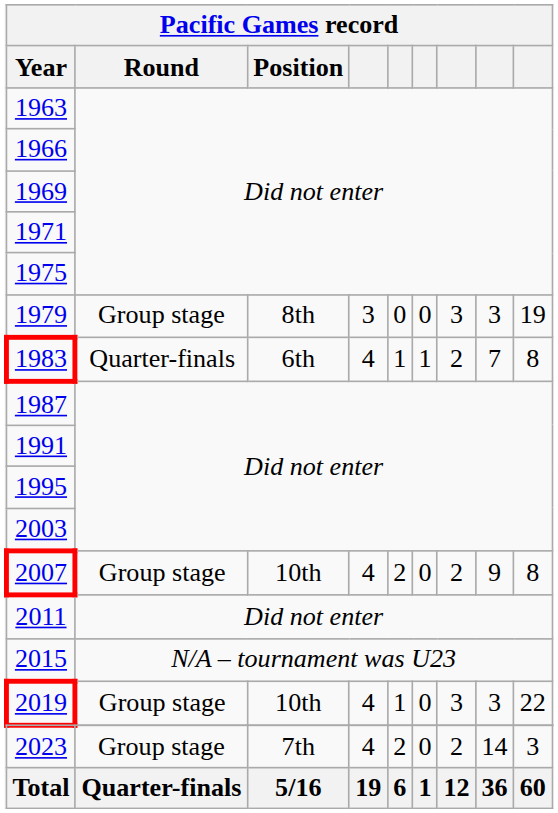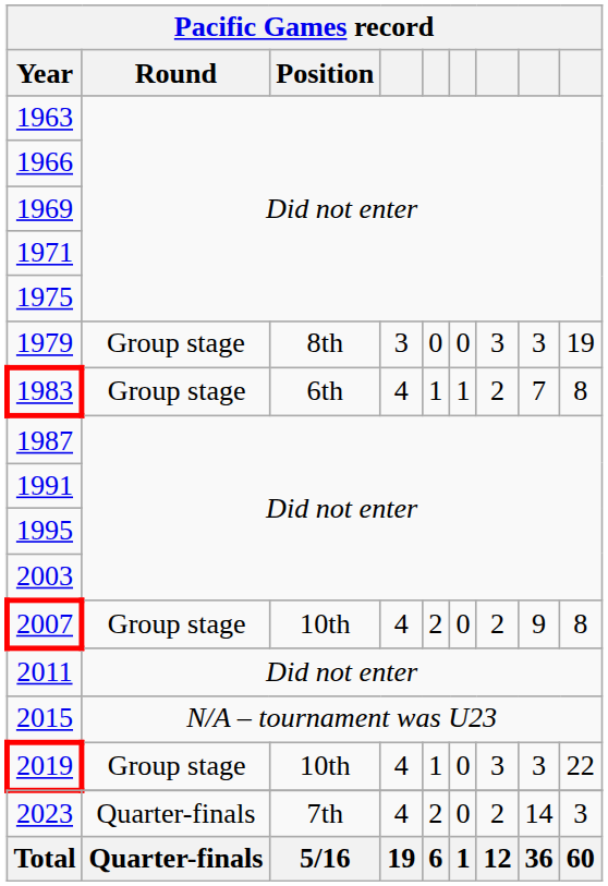1983 | Round: Quarter-finals -> Group stage
2023 | Round: Group stage -> Quarter-finals
